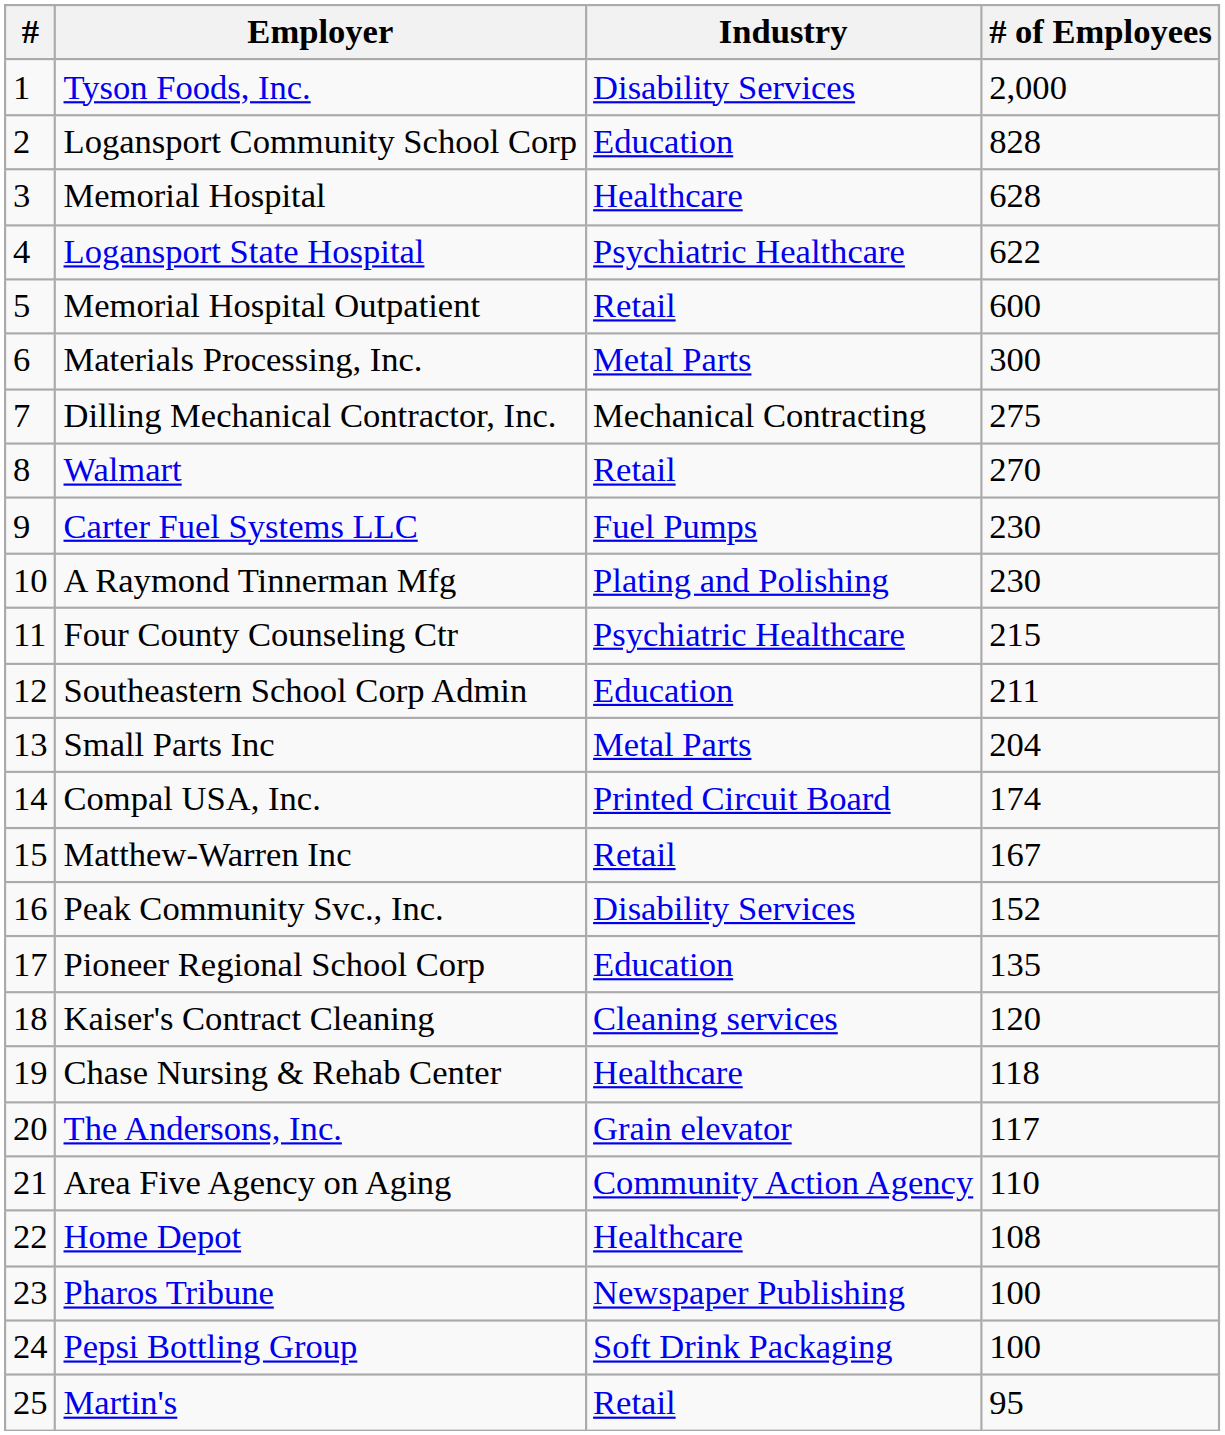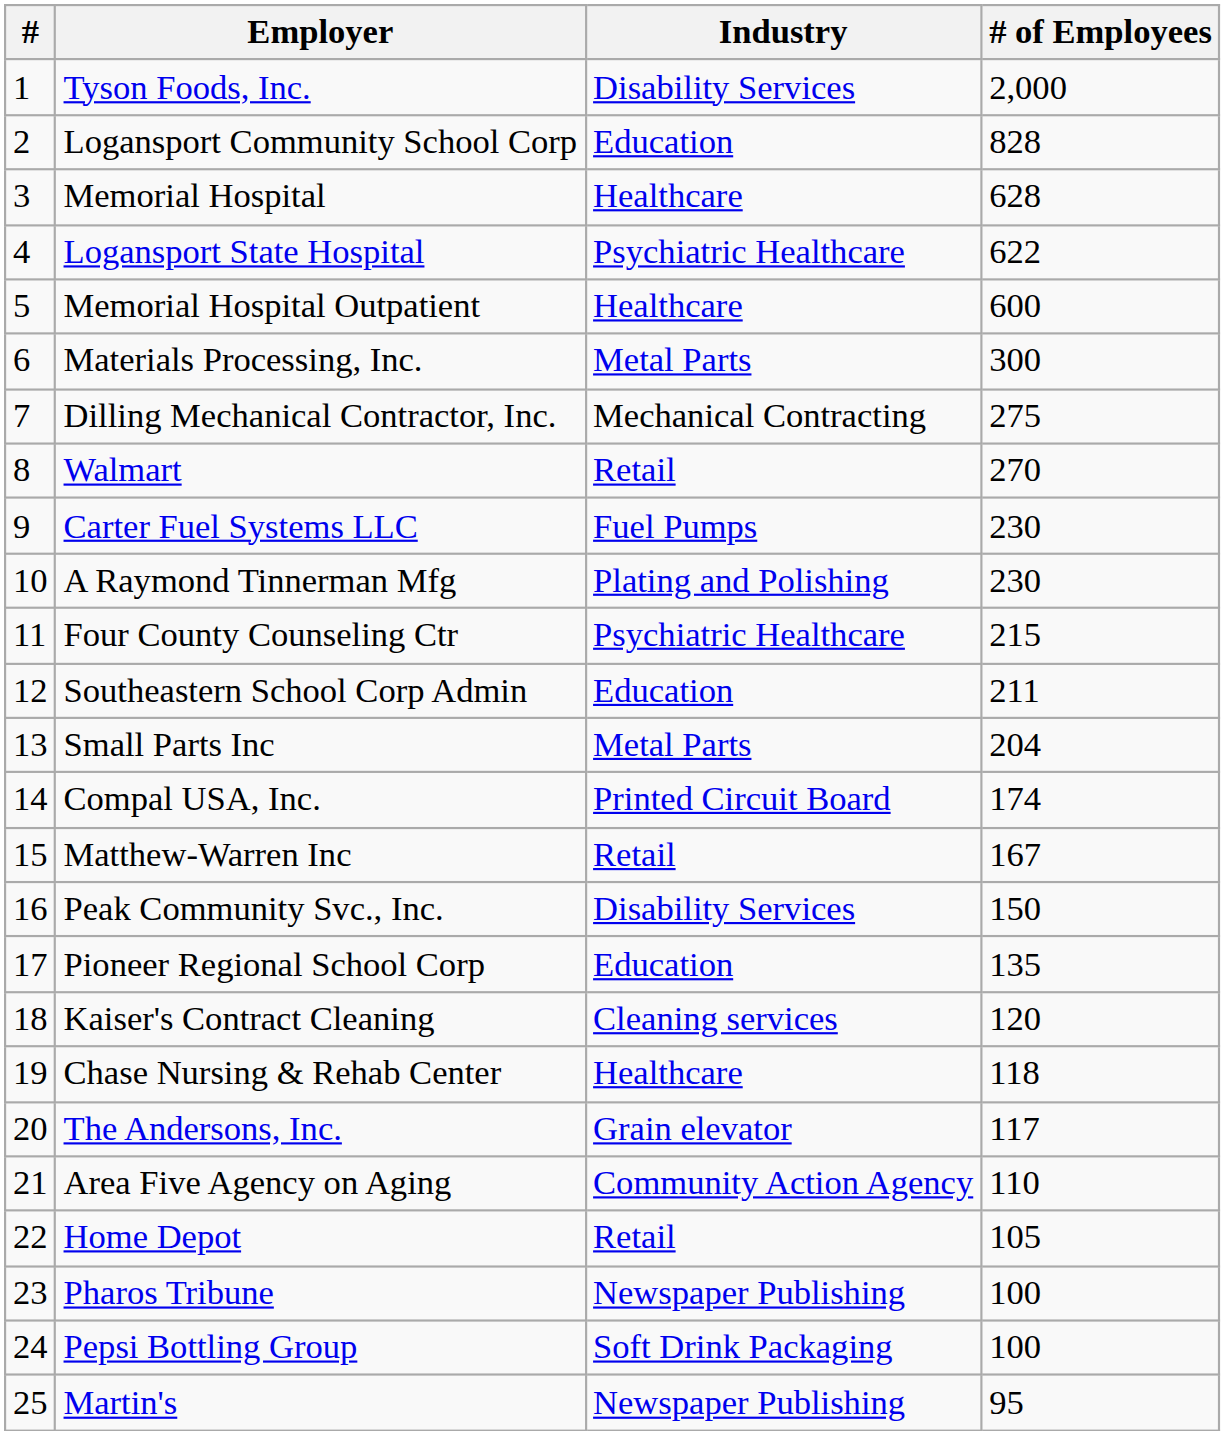Memorial Hospital Outpatient | Industry: Retail -> Healthcare
Peak Community Svc., Inc. | # of Employees: 152 -> 150
Home Depot | Industry: Healthcare -> Retail
Home Depot | # of Employees: 108 -> 105
Martin's | Industry: Retail -> Newspaper Publishing
